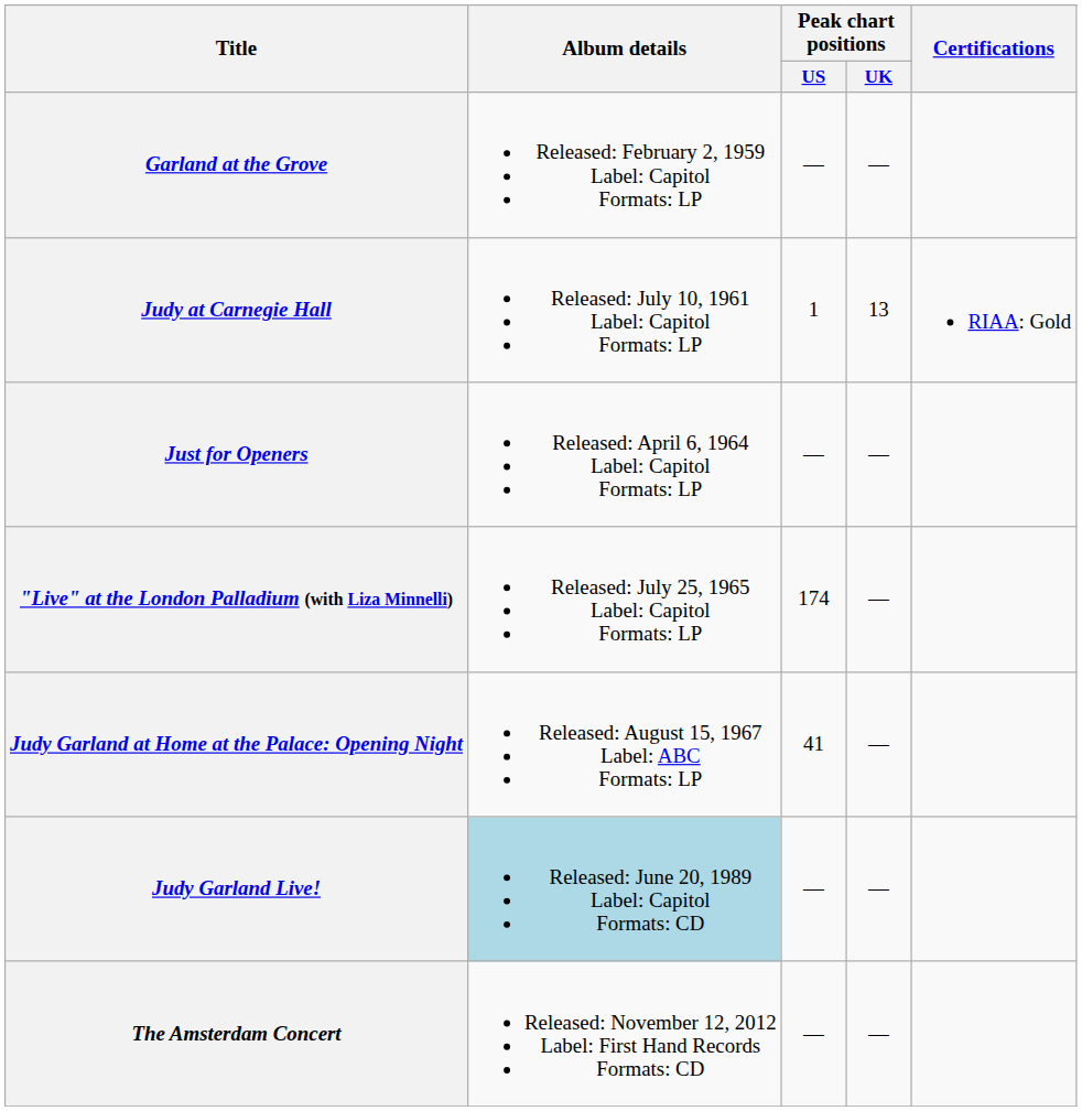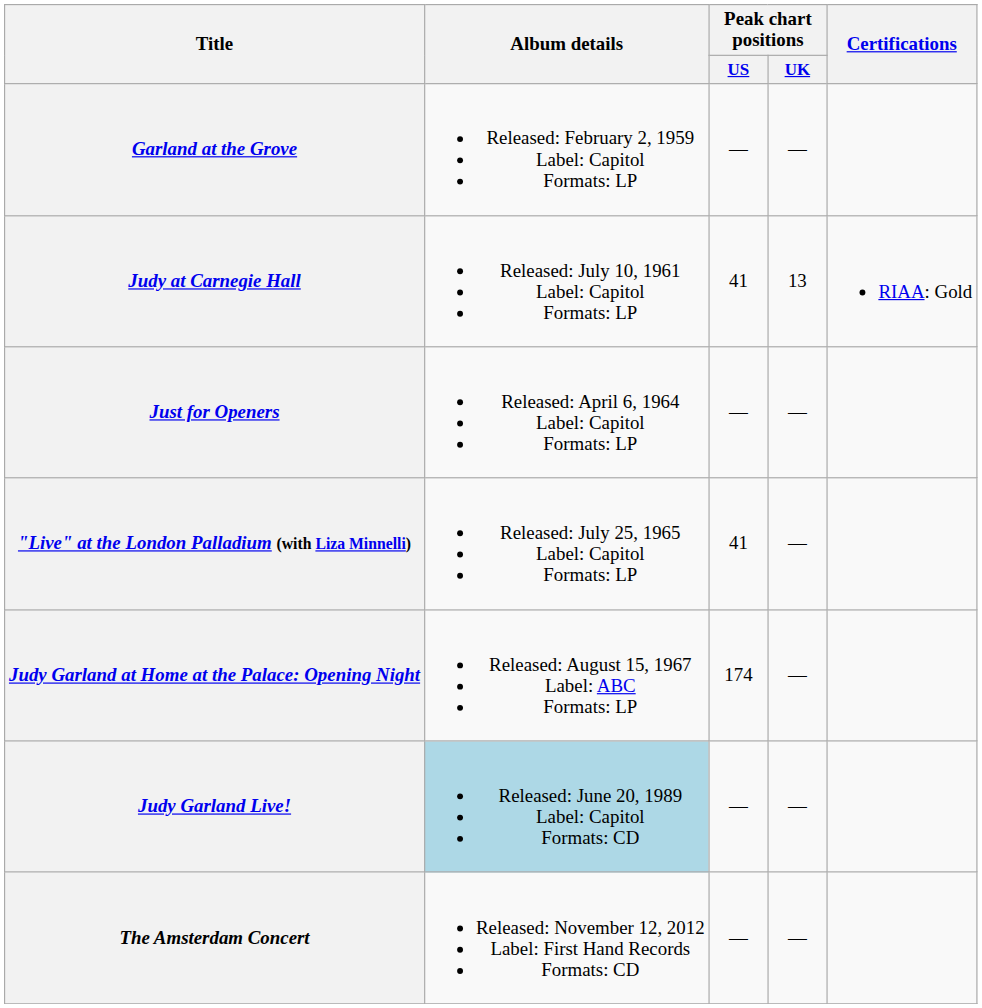Judy at Carnegie Hall | Peak chart positions / US: 1 -> 41
"Live" at the London Palladium (with Liza Minnelli) | Peak chart positions / US: 174 -> 41
Judy Garland at Home at the Palace: Opening Night | Peak chart positions / US: 41 -> 174
